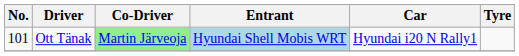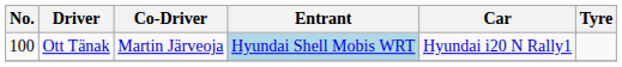Ott Tänak | No.: 101 -> 100
Ott Tänak | Co-Driver: lightgreen background -> no background
